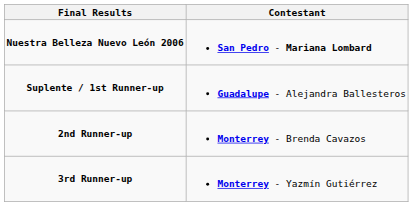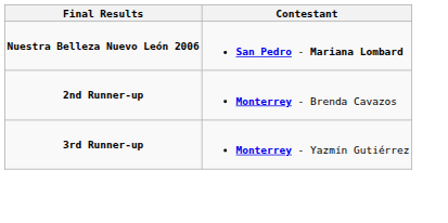- row: Suplente / 1st Runner-up | Guadalupe - Alejandra Ballesteros
